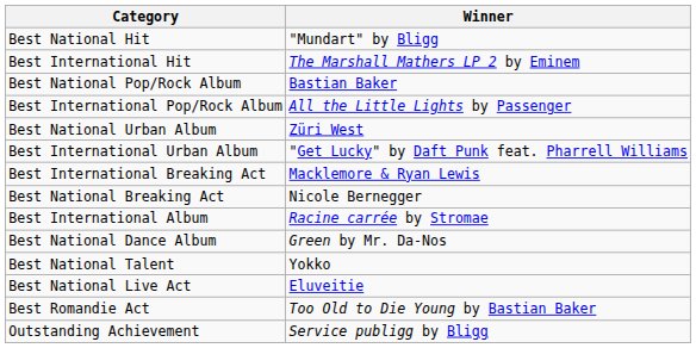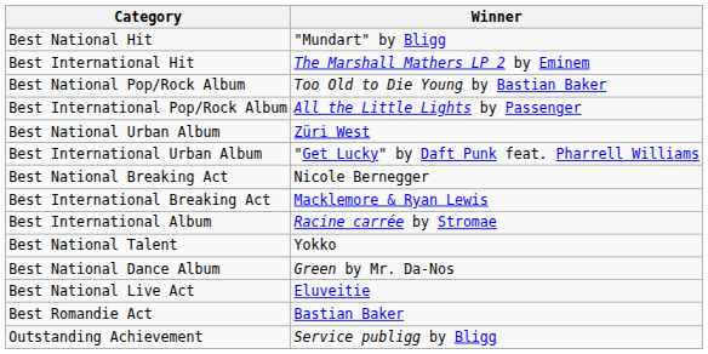Best National Pop/Rock Album | Winner: Bastian Baker -> Too Old to Die Young by Bastian Baker
rows swapped: Best National Breaking Act <-> Best International Breaking Act
rows swapped: Best National Dance Album <-> Best National Talent
Best Romandie Act | Winner: Too Old to Die Young by Bastian Baker -> Bastian Baker
